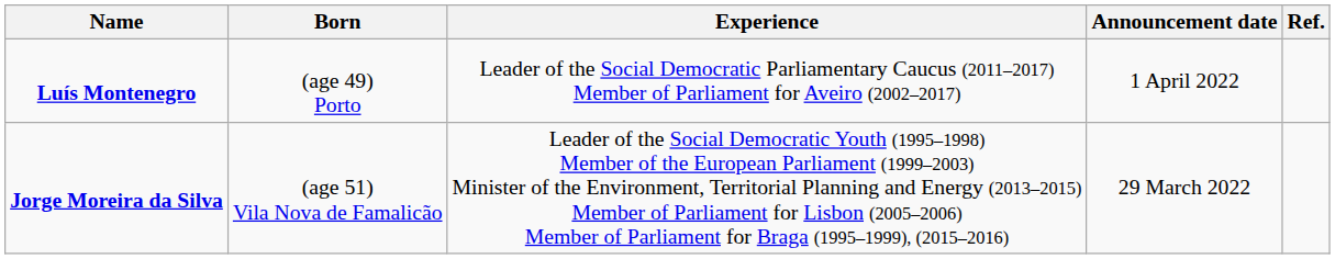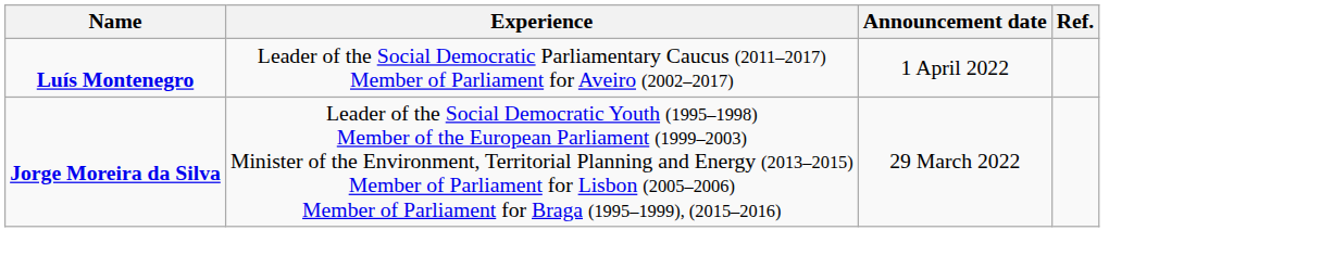- column: Born | (age 49) Porto | (age 51) Vila Nova de Famalicão
